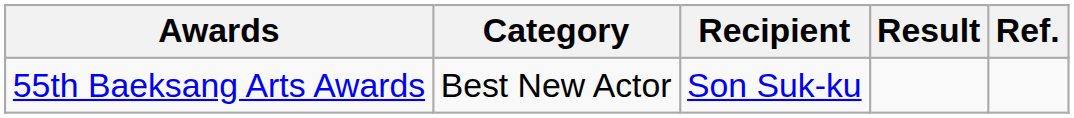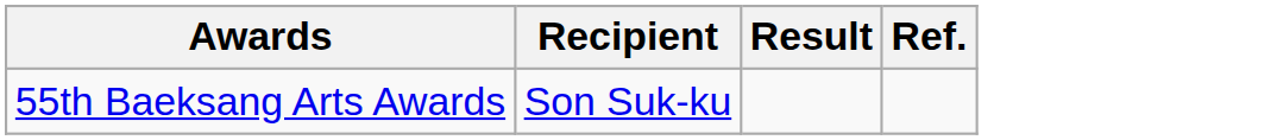- column: Category | Best New Actor
